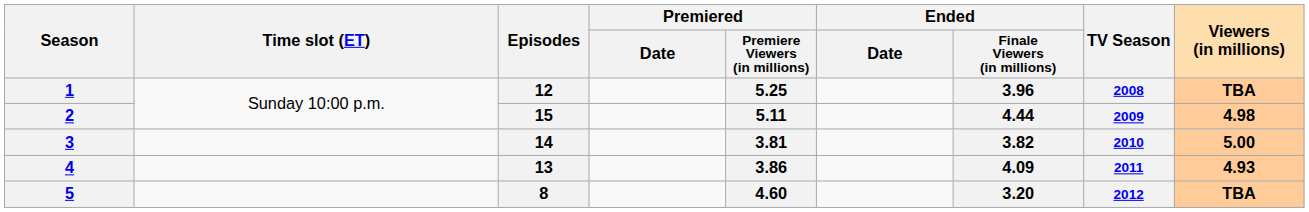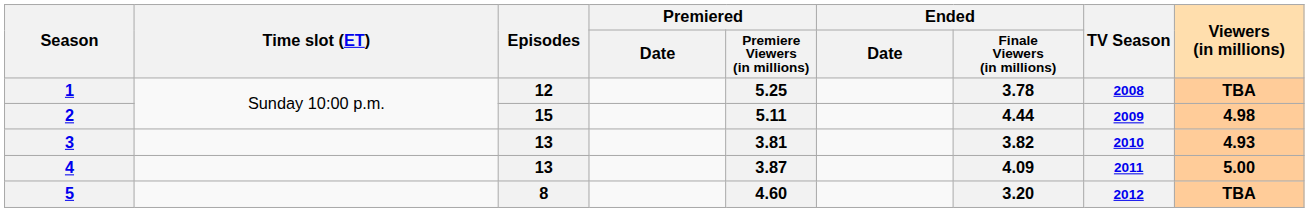1 | Ended / Finale Viewers (in millions): 3.96 -> 3.78
3 | Episodes: 14 -> 13
3 | Viewers (in millions): 5.00 -> 4.93
4 | Premiered / Premiere Viewers (in millions): 3.86 -> 3.87
4 | Viewers (in millions): 4.93 -> 5.00
